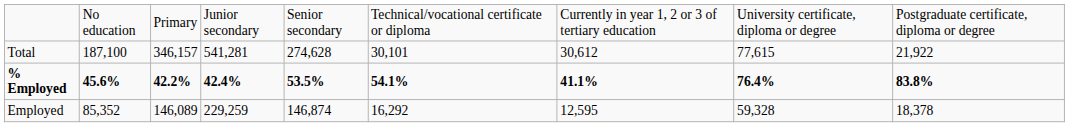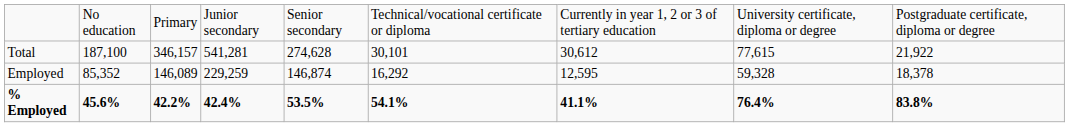rows swapped: Employed <-> % Employed
